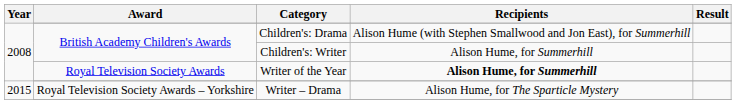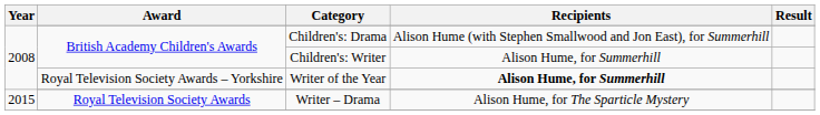Writer of the Year | Award: Royal Television Society Awards -> Royal Television Society Awards – Yorkshire
Writer – Drama | Award: Royal Television Society Awards – Yorkshire -> Royal Television Society Awards
